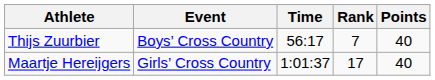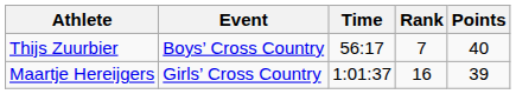Maartje Hereijgers | Rank: 17 -> 16
Maartje Hereijgers | Points: 40 -> 39
